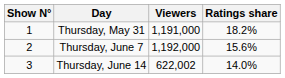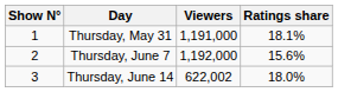Thursday, May 31 | Ratings share: 18.2% -> 18.1%
Thursday, June 14 | Ratings share: 14.0% -> 18.0%
